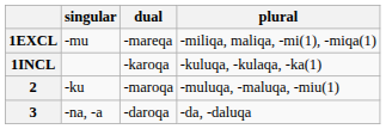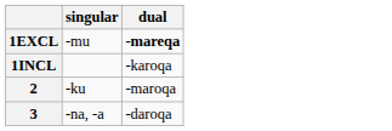- column: plural | -miliqa, maliqa, -mi(1), -miqa(1) | -kuluqa, -kulaqa, -ka(1) | -muluqa, -maluqa, -miu(1) | -da, -daluqa
1EXCL | dual: normal -> bold
